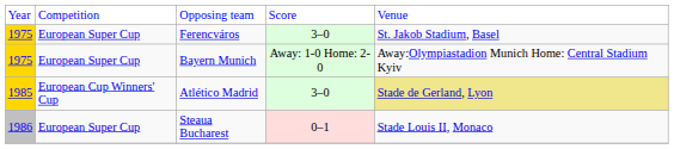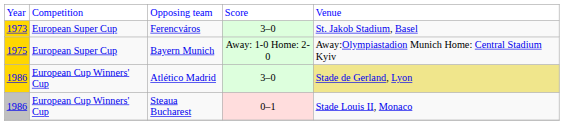Ferencváros | column 1: 1975 -> 1973
Atlético Madrid | column 1: 1985 -> 1986
Steaua Bucharest | column 2: European Super Cup -> European Cup Winners' Cup
